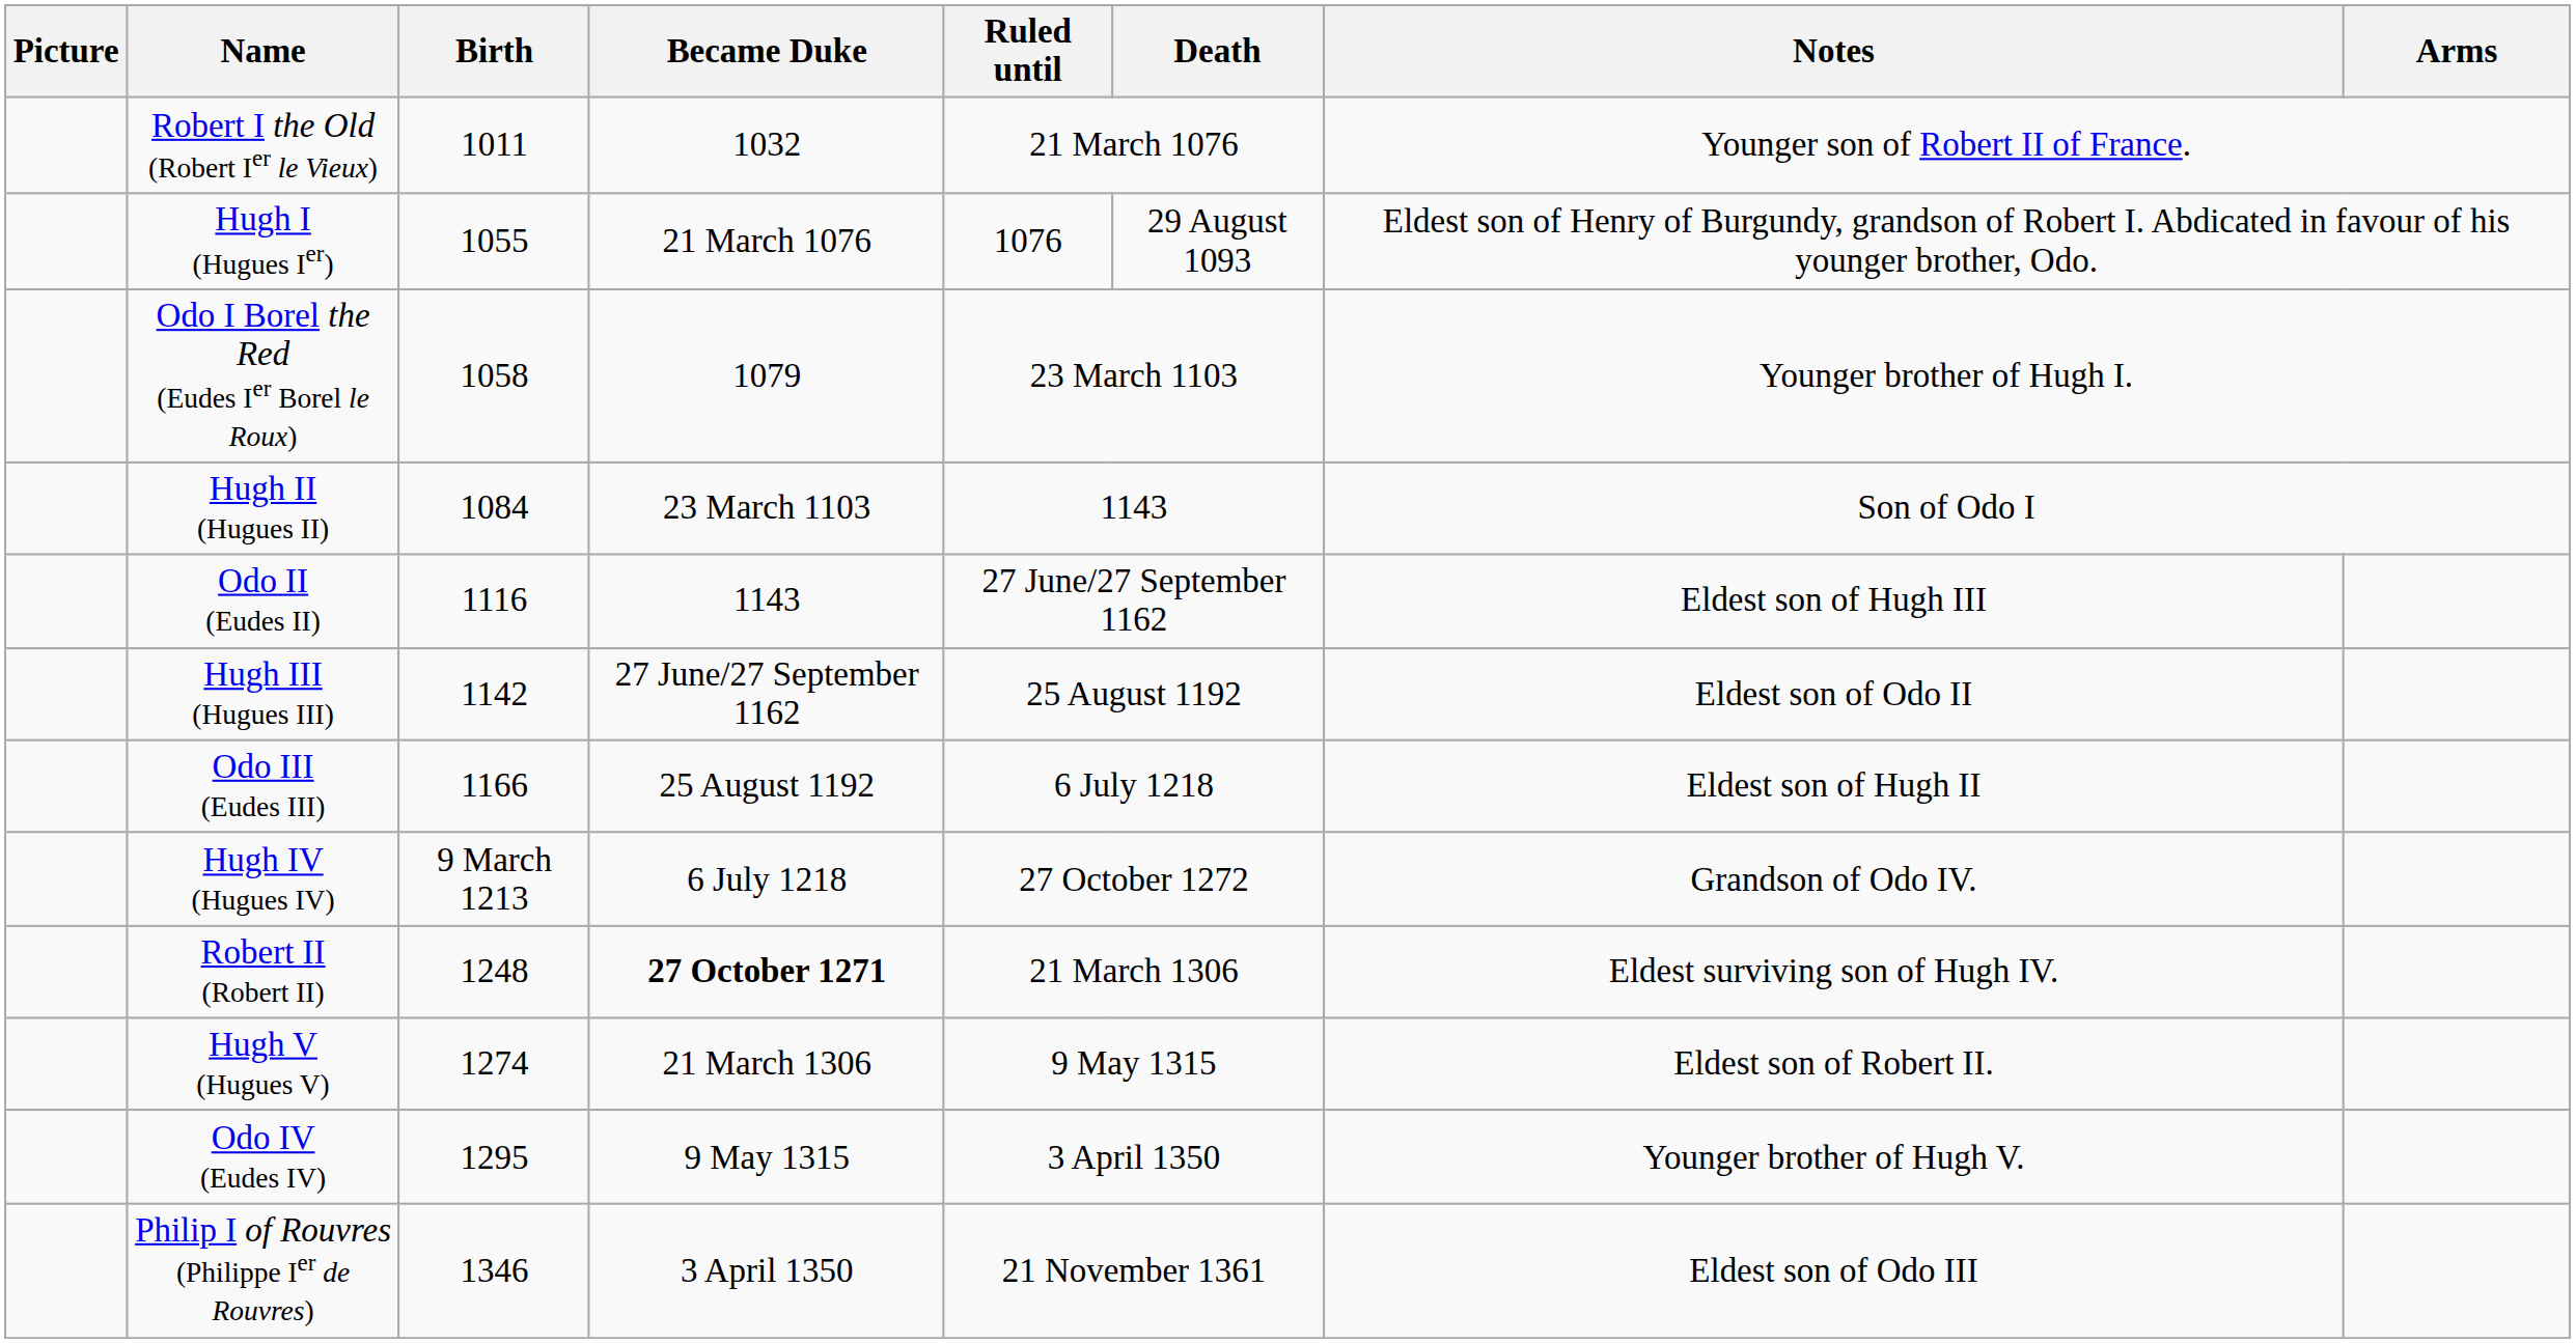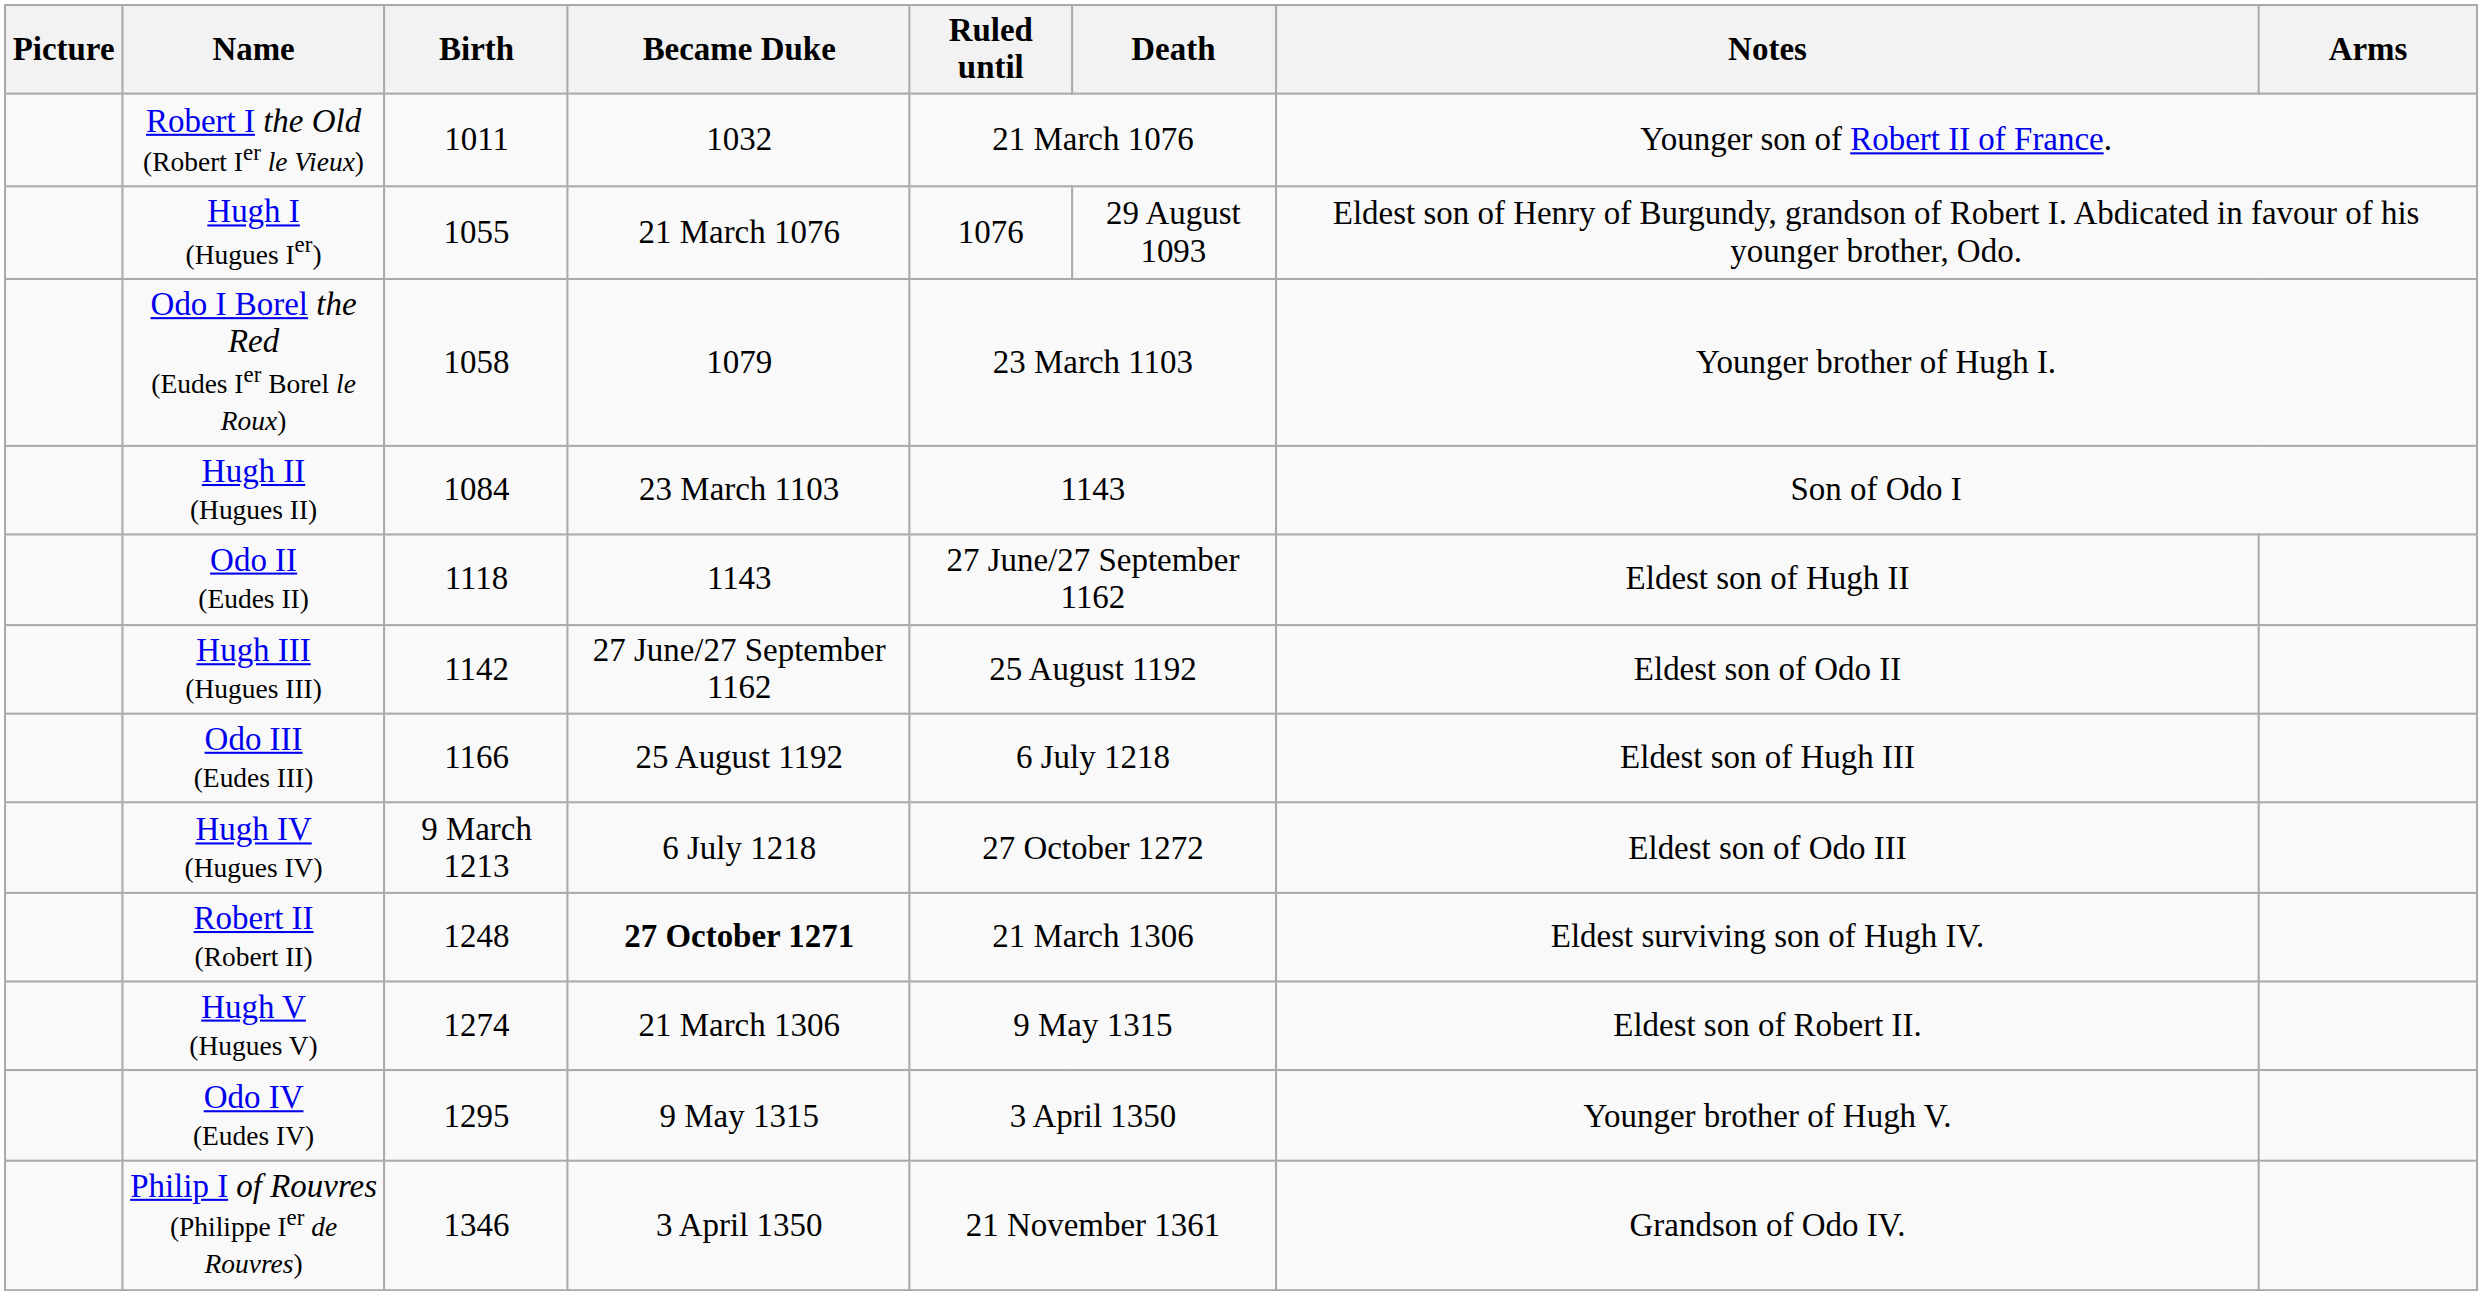Odo II (Eudes II) | Birth: 1116 -> 1118
Odo II (Eudes II) | Notes: Eldest son of Hugh III -> Eldest son of Hugh II
Odo III (Eudes III) | Notes: Eldest son of Hugh II -> Eldest son of Hugh III
Hugh IV (Hugues IV) | Notes: Grandson of Odo IV. -> Eldest son of Odo III
Philip I of Rouvres (Philippe Ier de Rouvres) | Notes: Eldest son of Odo III -> Grandson of Odo IV.
